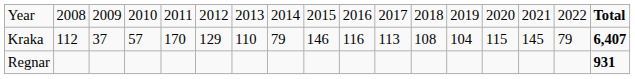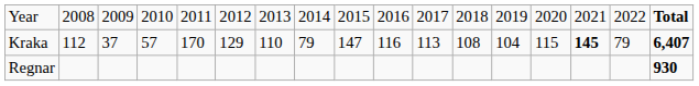Kraka | column 9: 146 -> 147
Kraka | column 15: normal -> bold
Regnar | column 17: 931 -> 930
